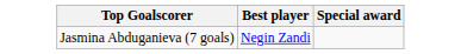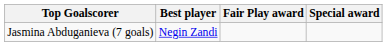+ column: Fair Play award
